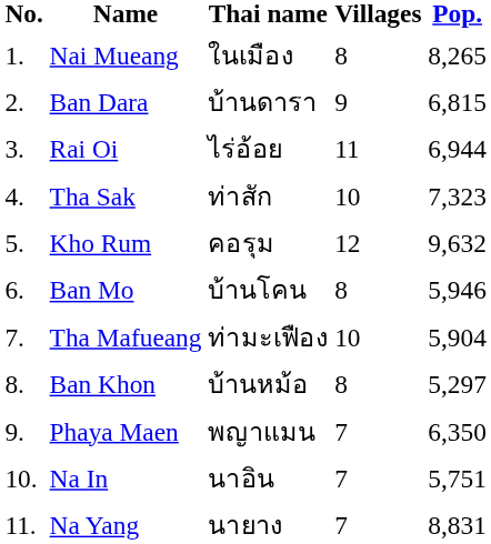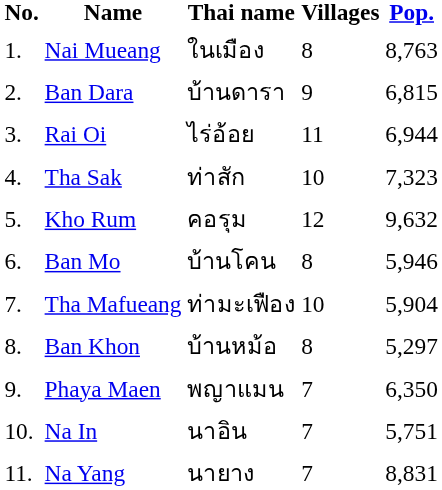Nai Mueang | Pop.: 8,265 -> 8,763
